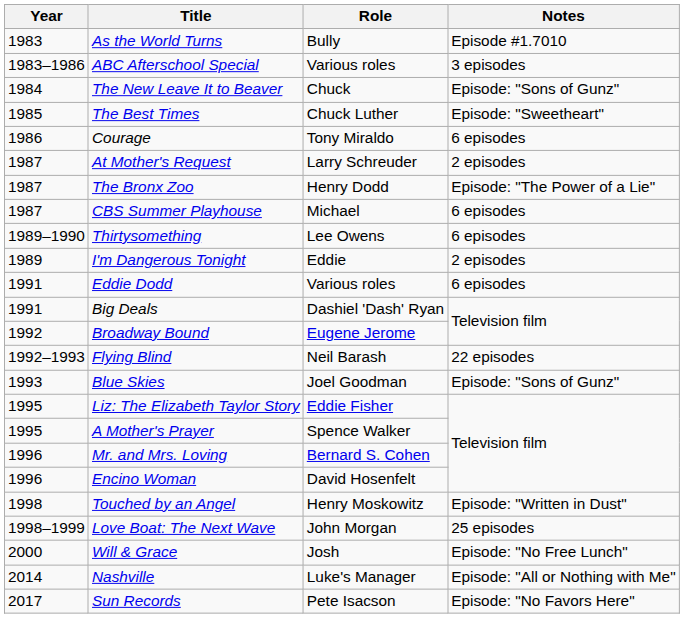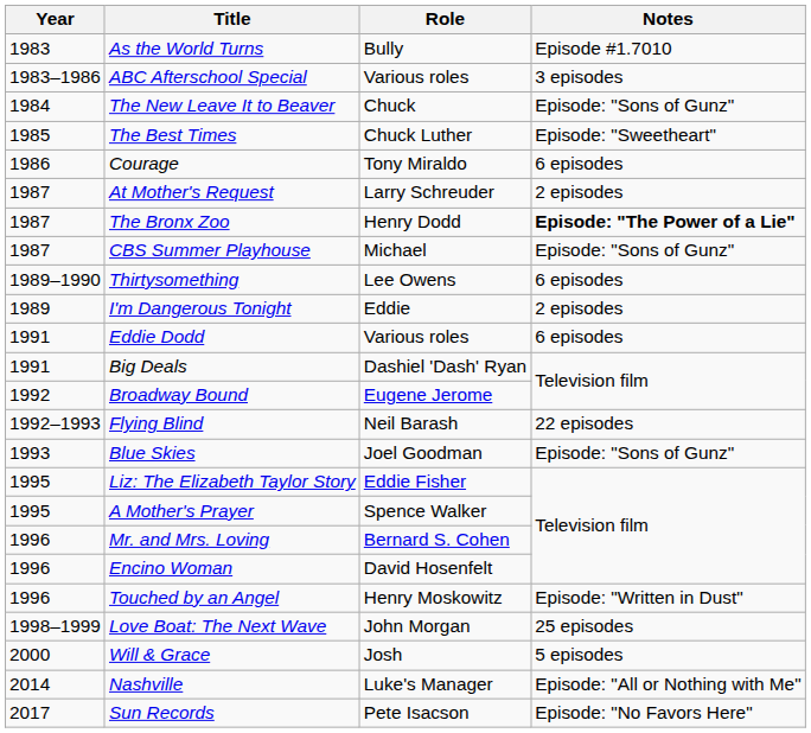The Bronx Zoo | Notes: normal -> bold
CBS Summer Playhouse | Notes: 6 episodes -> Episode: "Sons of Gunz"
Touched by an Angel | Year: 1998 -> 1996
Will & Grace | Notes: Episode: "No Free Lunch" -> 5 episodes
